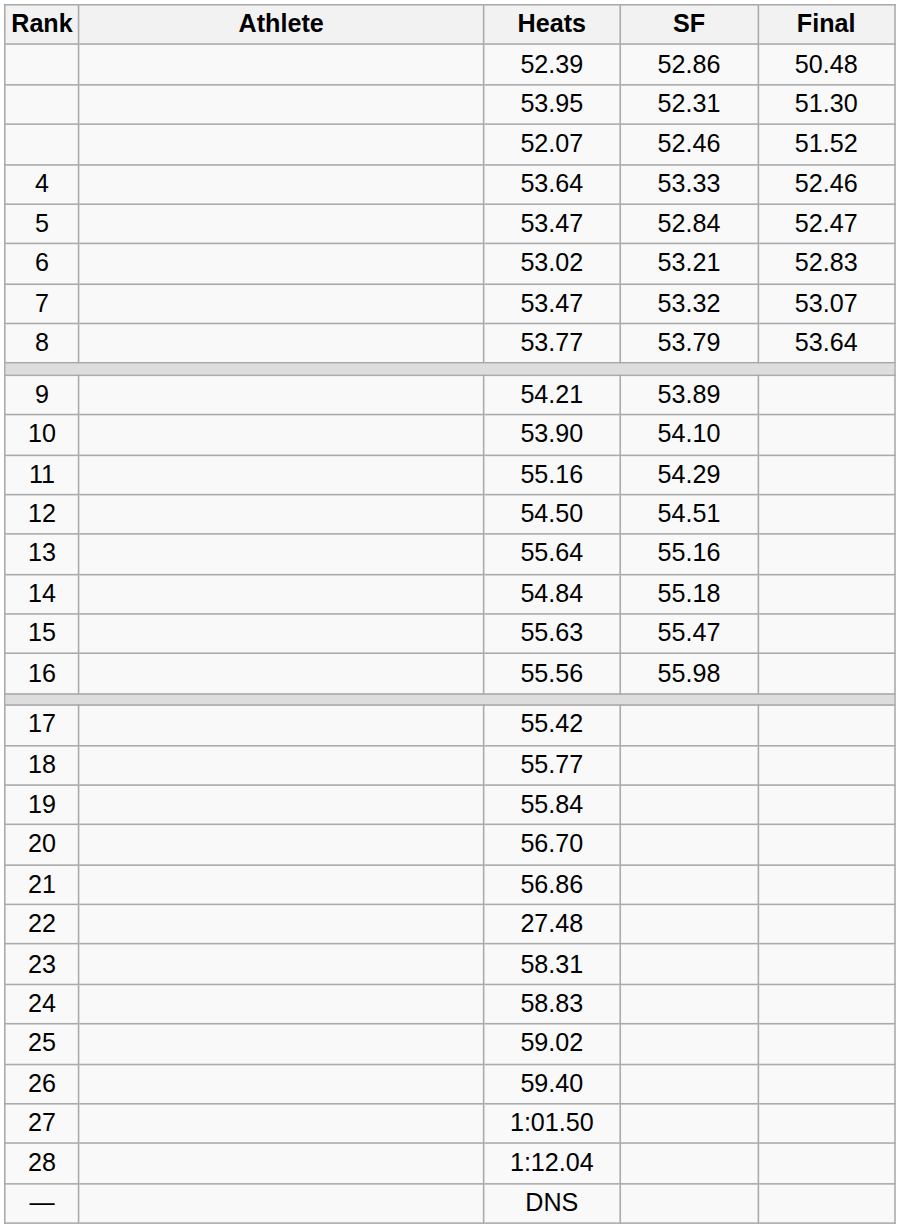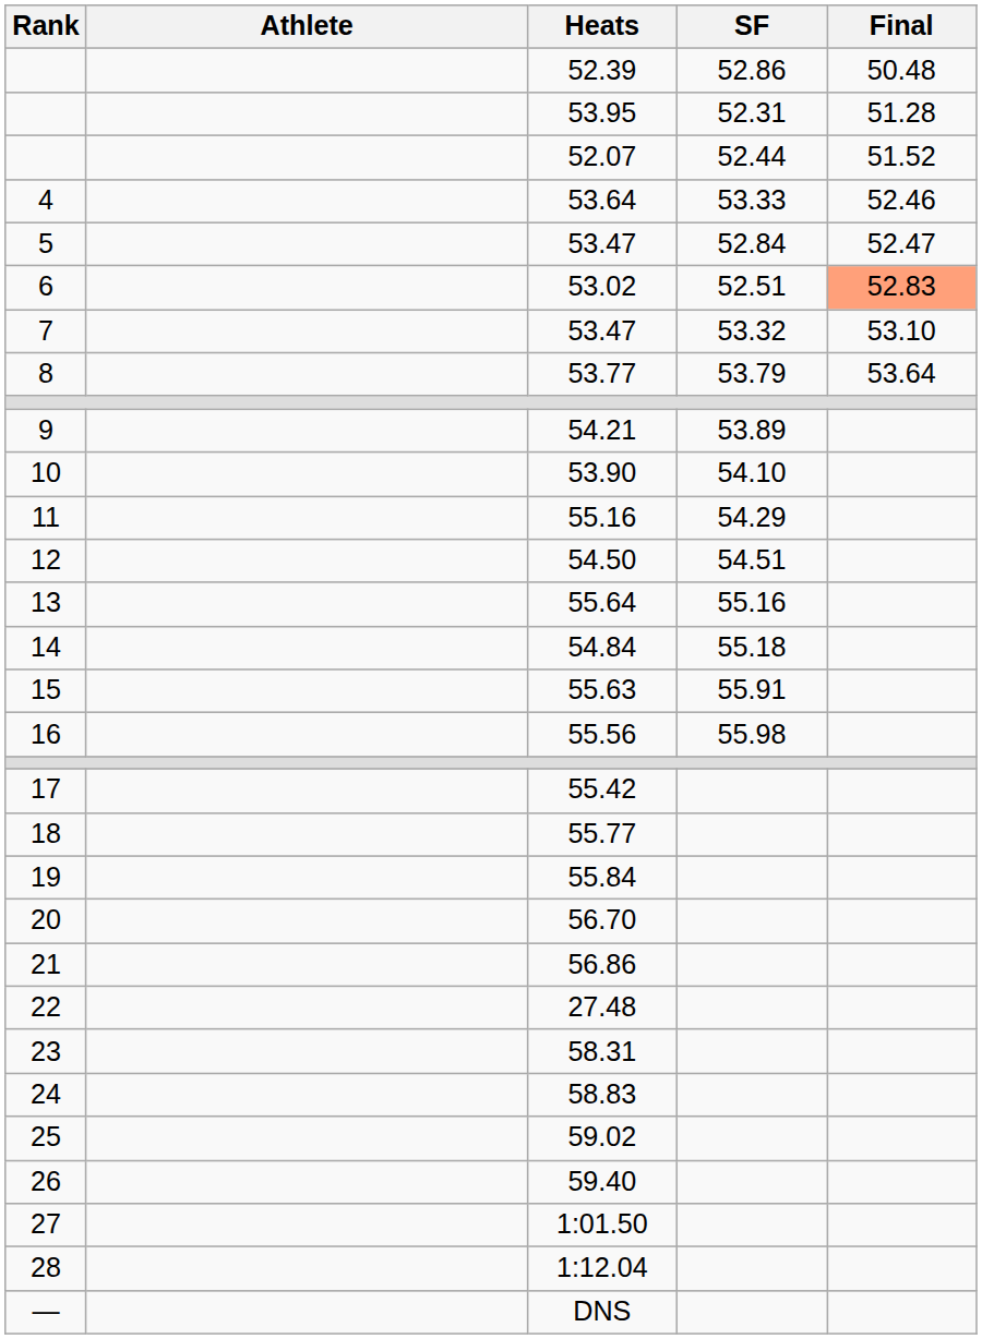53.95 | Final: 51.30 -> 51.28
52.07 | SF: 52.46 -> 52.44
53.02 | SF: 53.21 -> 52.51
53.02 | Final: no background -> lightsalmon background
7 / 53.47 | Final: 53.07 -> 53.10
55.63 | SF: 55.47 -> 55.91
